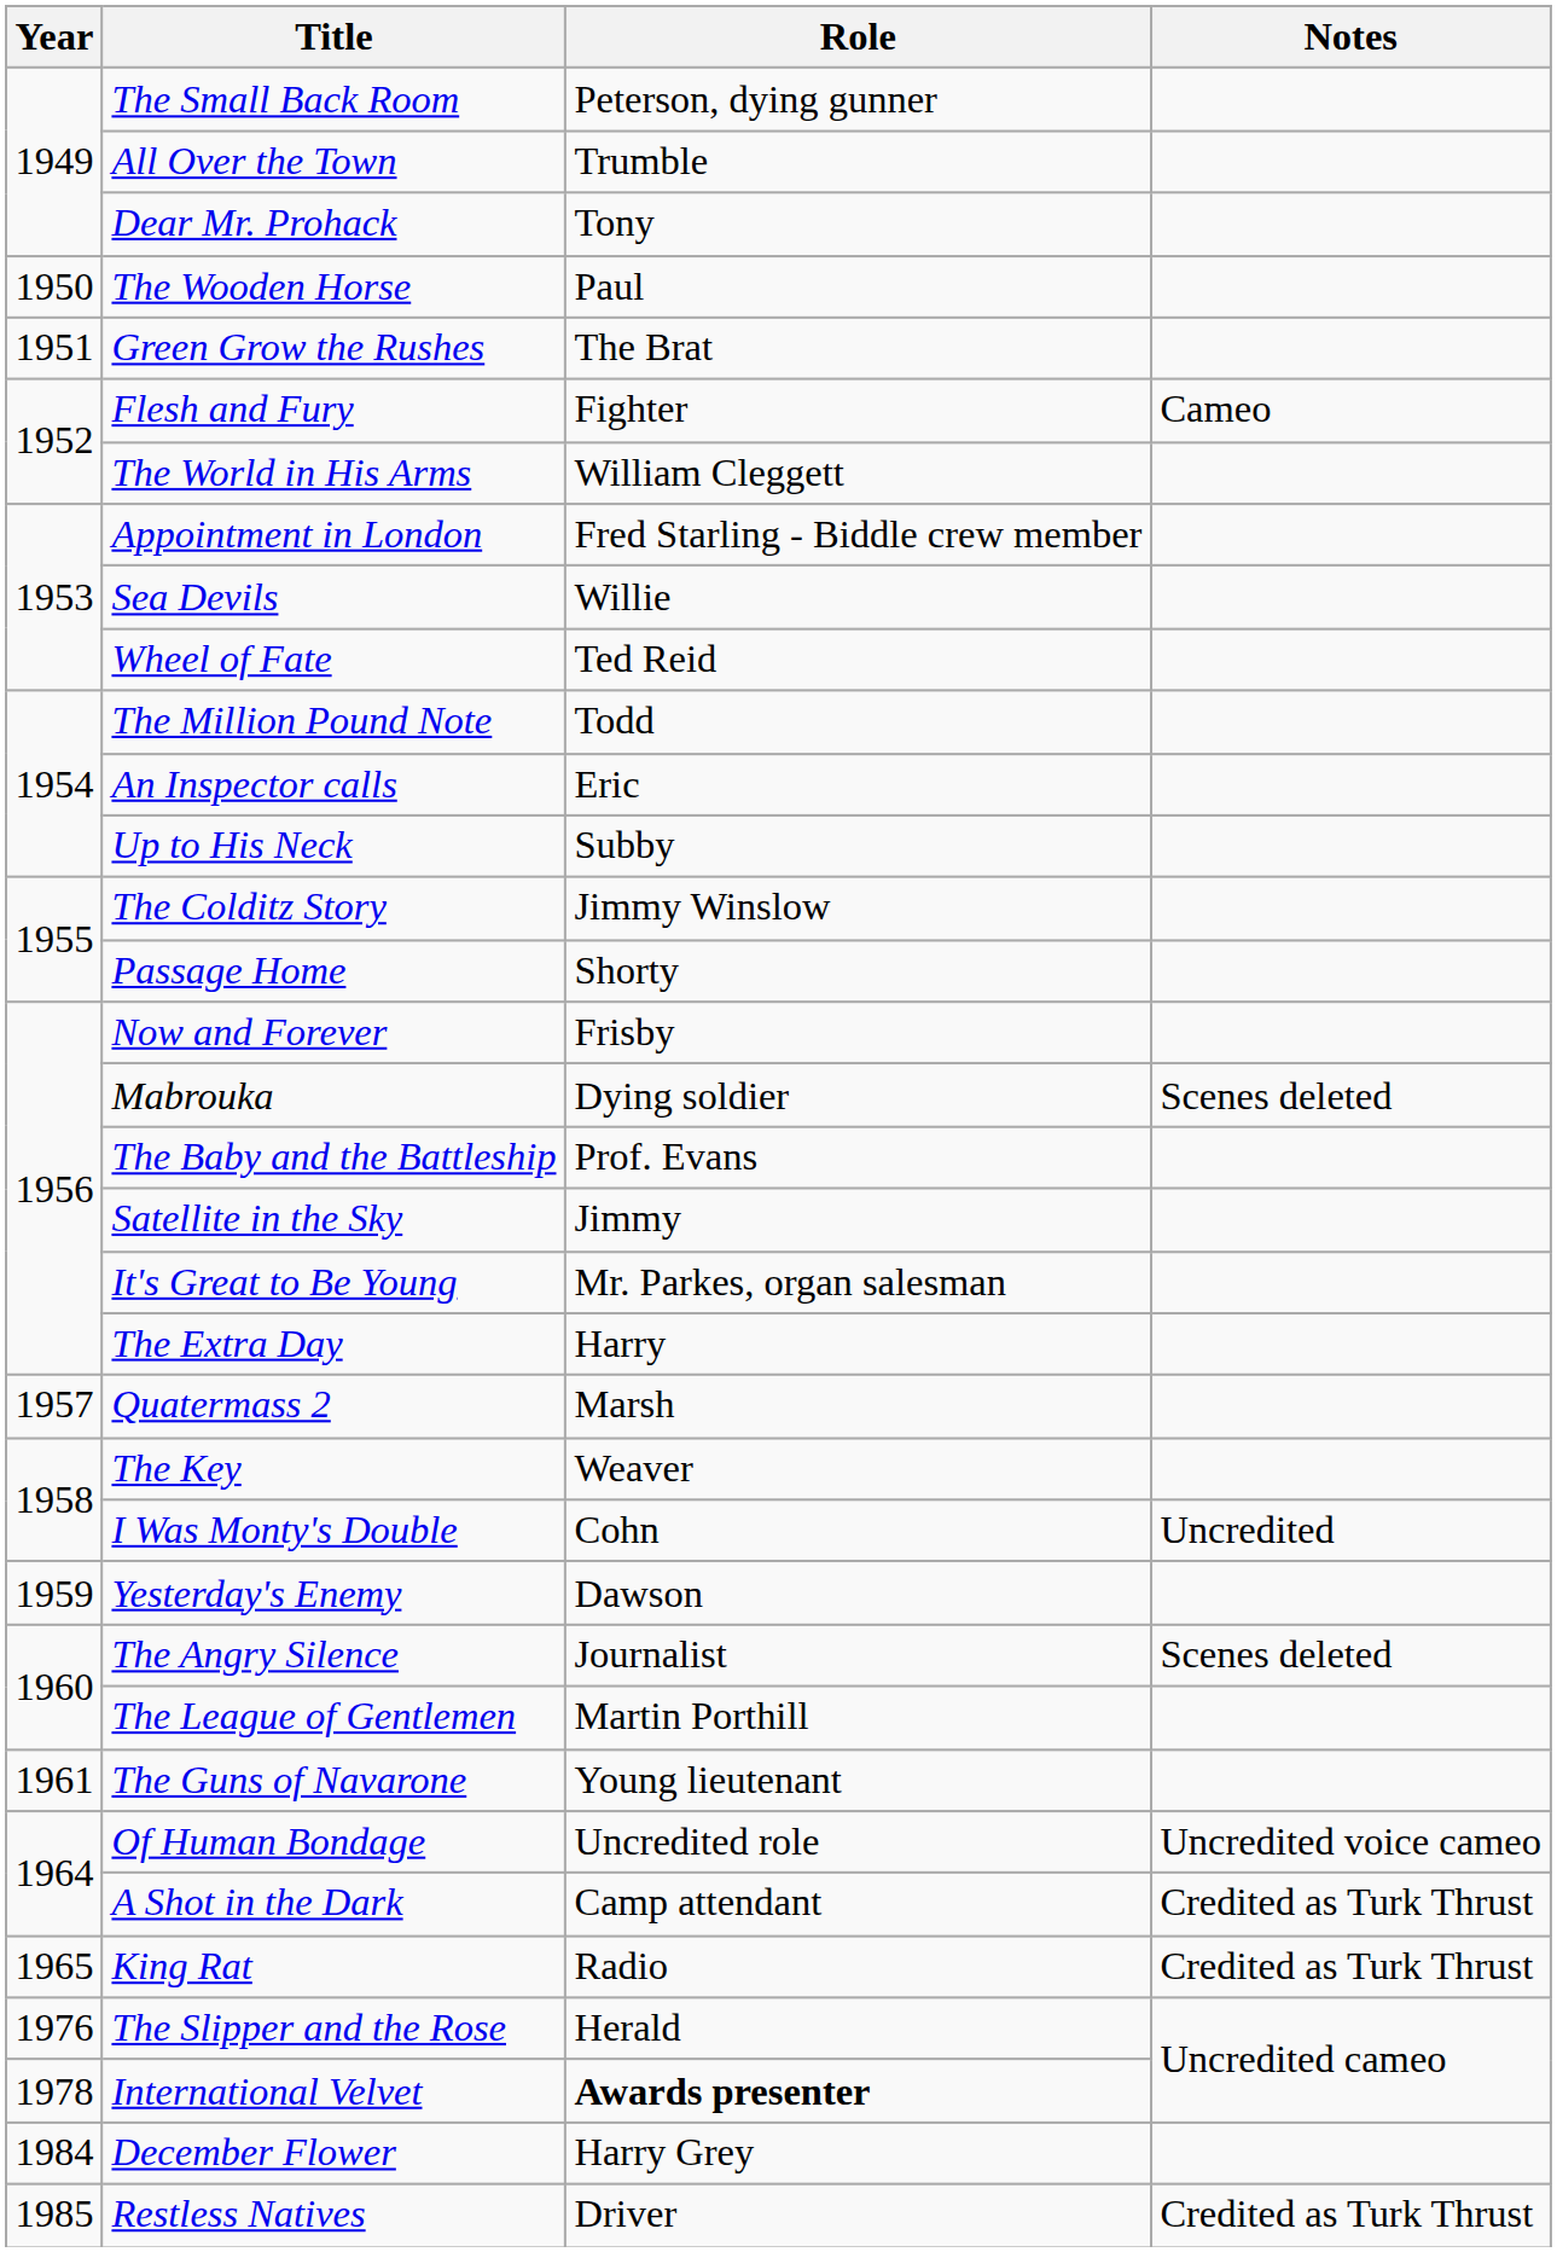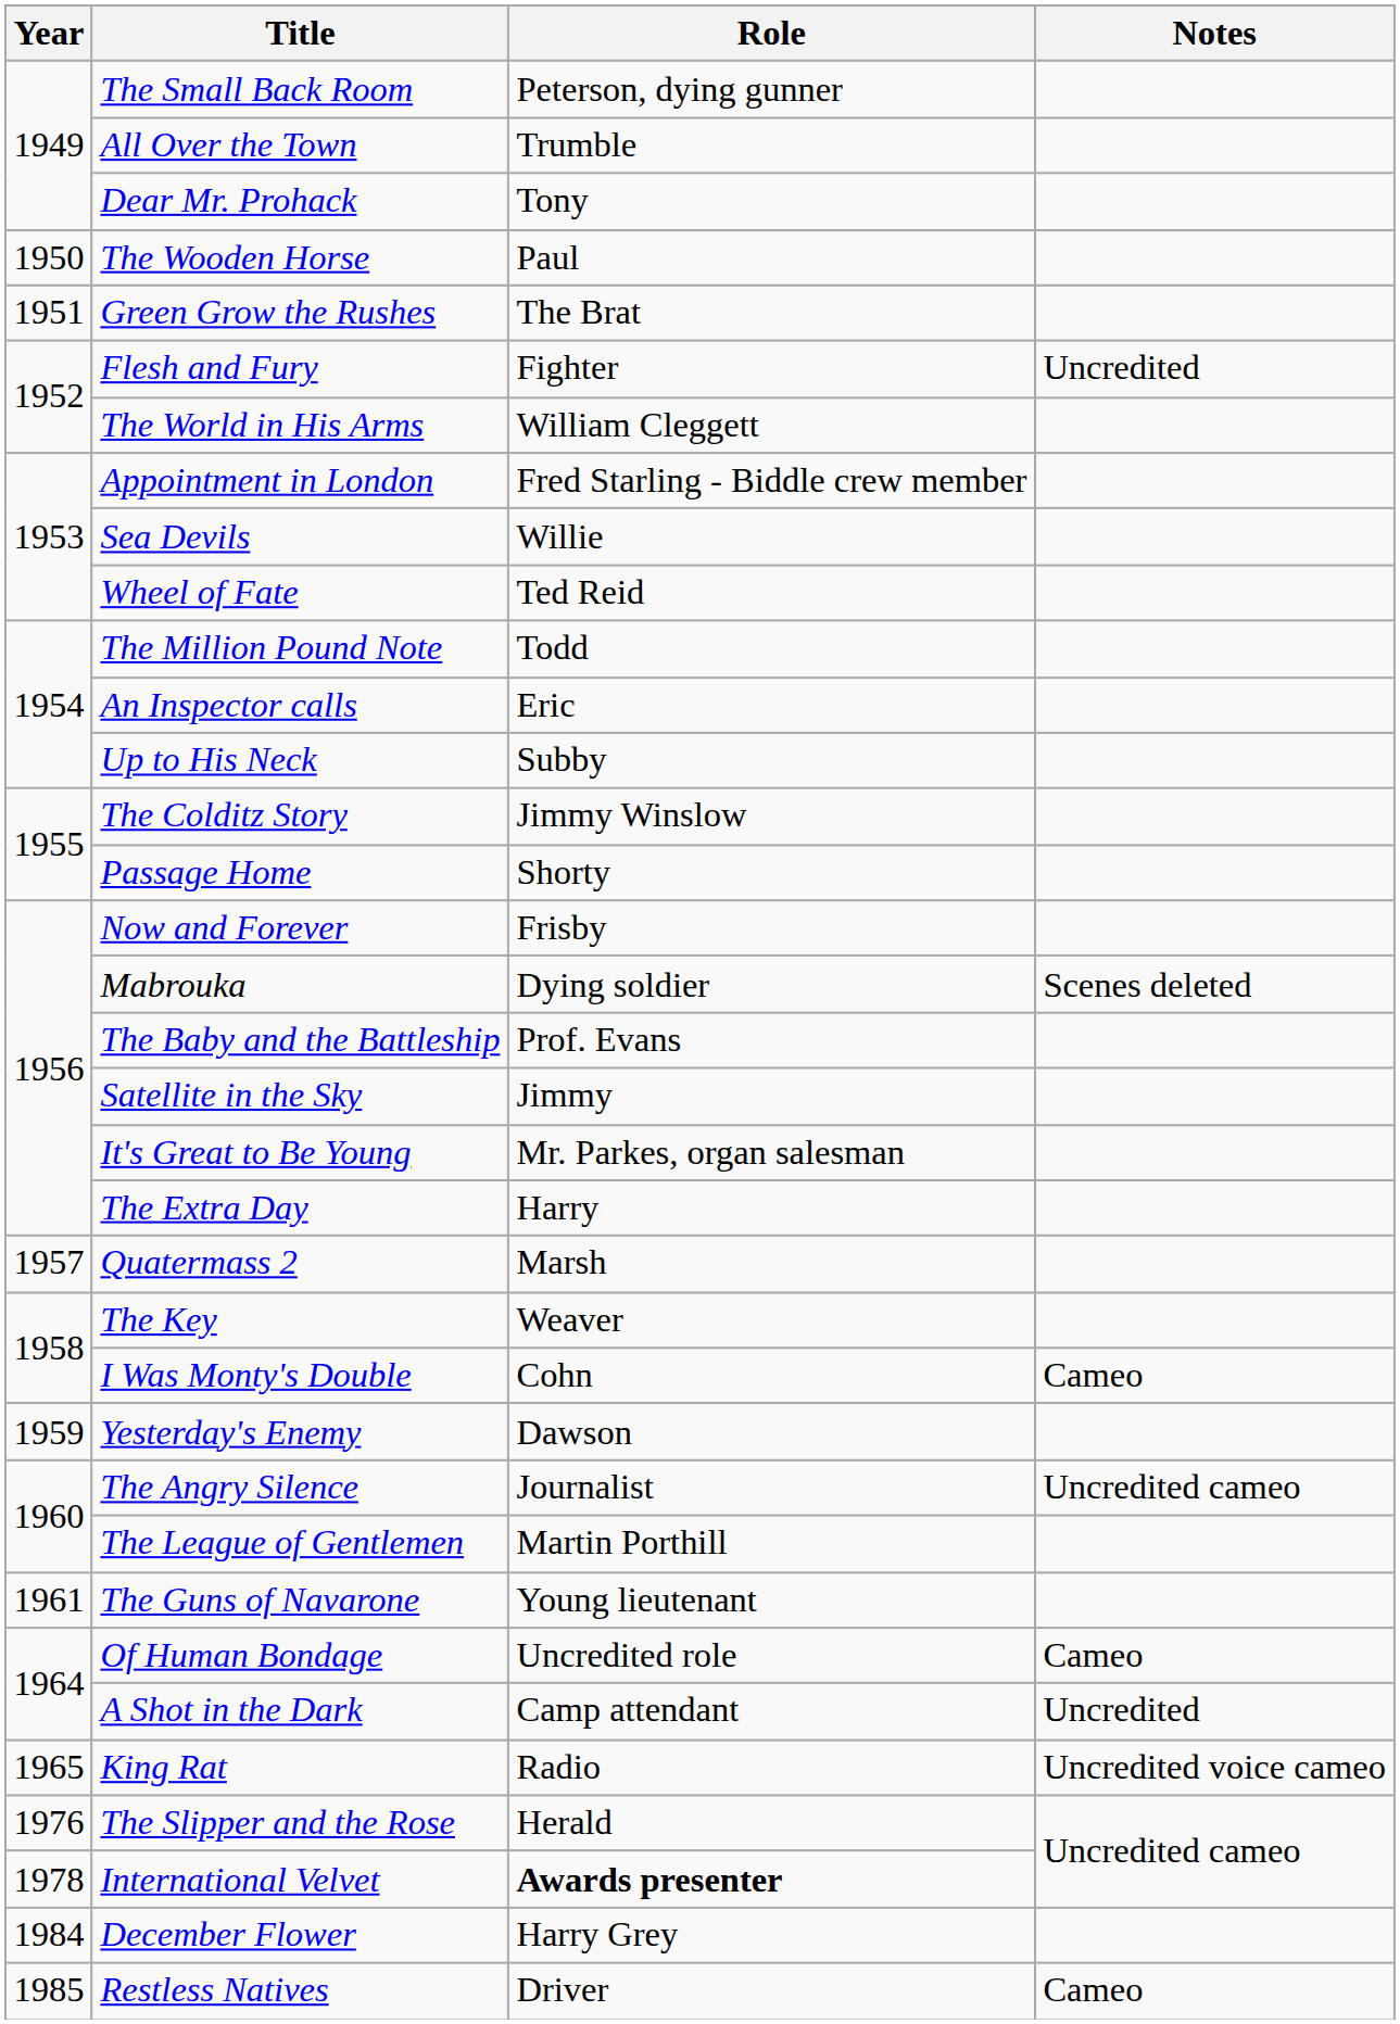Flesh and Fury | Notes: Cameo -> Uncredited
I Was Monty's Double | Notes: Uncredited -> Cameo
The Angry Silence | Notes: Scenes deleted -> Uncredited cameo
Of Human Bondage | Notes: Uncredited voice cameo -> Cameo
A Shot in the Dark | Notes: Credited as Turk Thrust -> Uncredited
King Rat | Notes: Credited as Turk Thrust -> Uncredited voice cameo
Restless Natives | Notes: Credited as Turk Thrust -> Cameo
